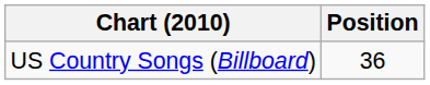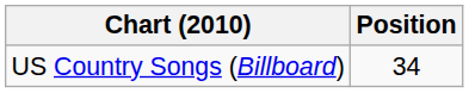US Country Songs (Billboard) | Position: 36 -> 34
